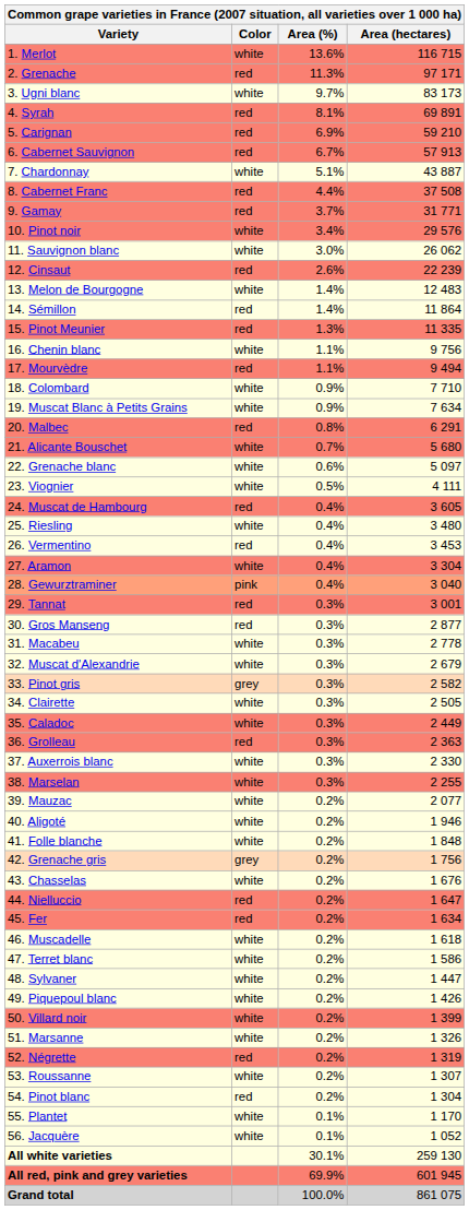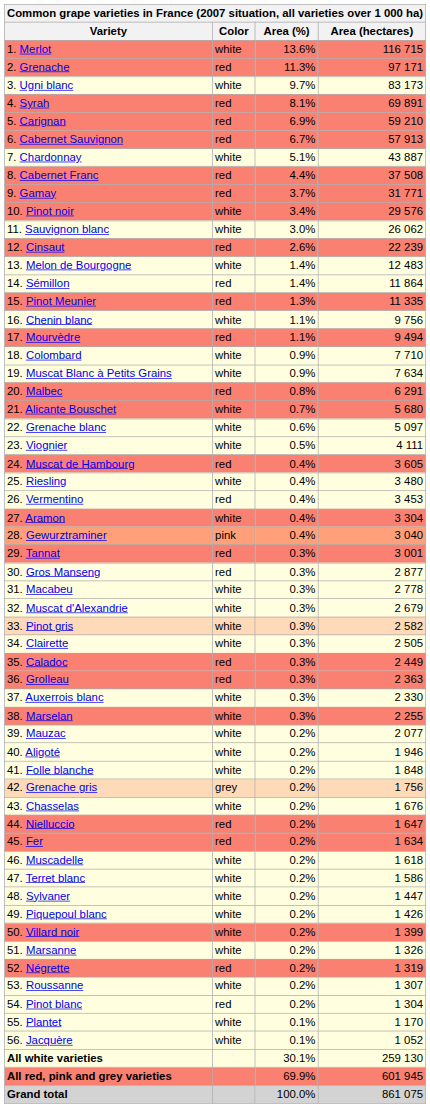33. Pinot gris | Color: grey -> white
35. Caladoc | Color: white -> red
